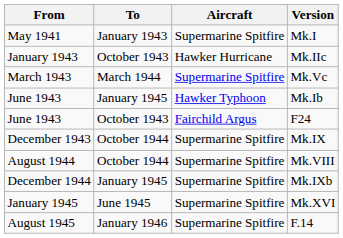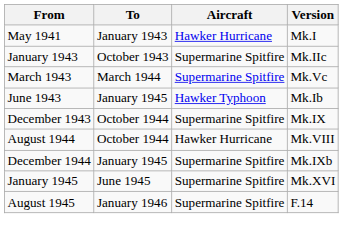Mk.I | Aircraft: Supermarine Spitfire -> Hawker Hurricane
Mk.IIc | Aircraft: Hawker Hurricane -> Supermarine Spitfire
- row: June 1943 | October 1943 | Fairchild Argus | F24
Mk.VIII | Aircraft: Supermarine Spitfire -> Hawker Hurricane
